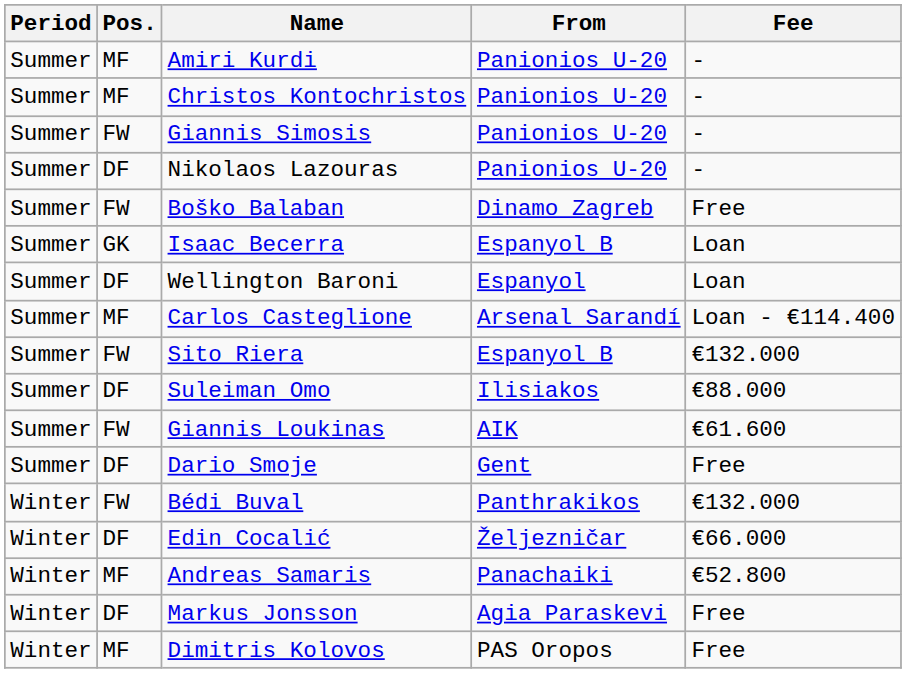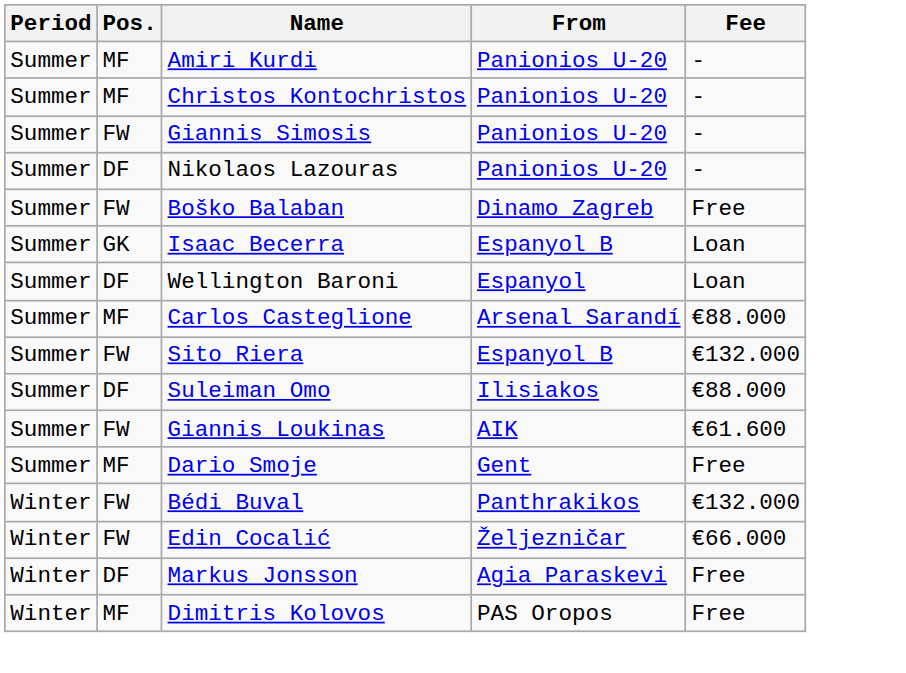Carlos Casteglione | Fee: Loan - €114.400 -> €88.000
Dario Smoje | Pos.: DF -> MF
Edin Cocalić | Pos.: DF -> FW
- row: Winter | MF | Andreas Samaris | Panachaiki | €52.800
